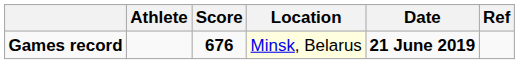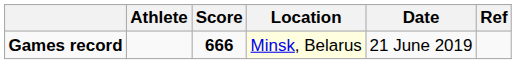Games record | Score: 676 -> 666
Games record | Date: bold -> normal
